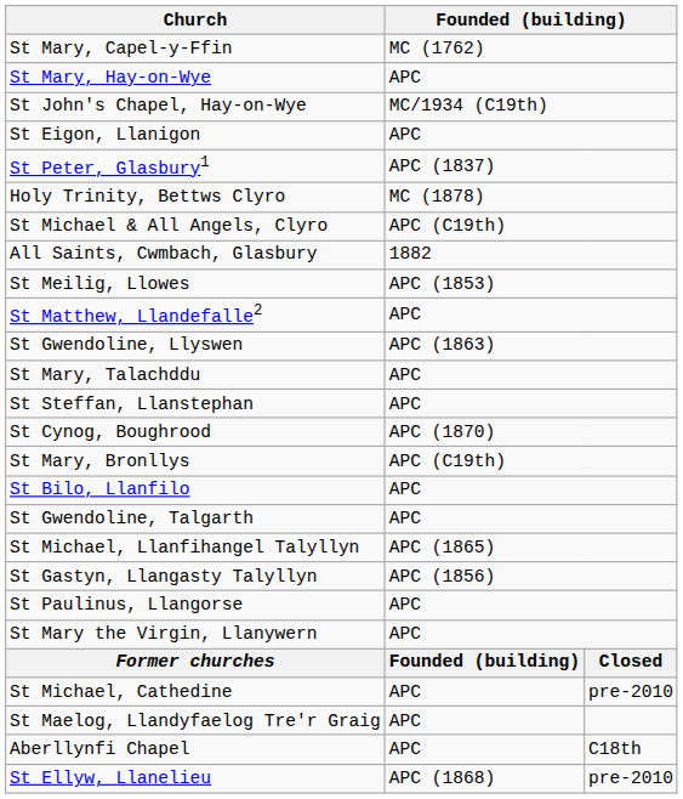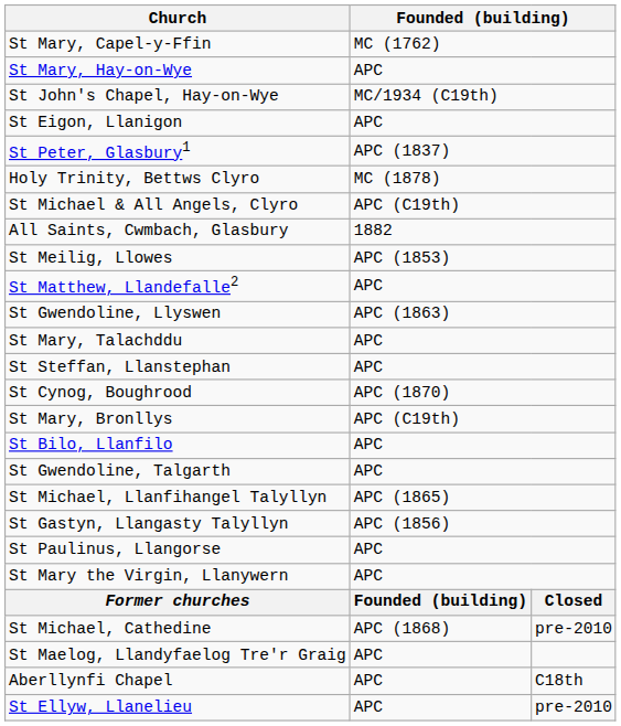St Michael, Cathedine | column 2: APC -> APC (1868)
St Ellyw, Llanelieu | column 2: APC (1868) -> APC
